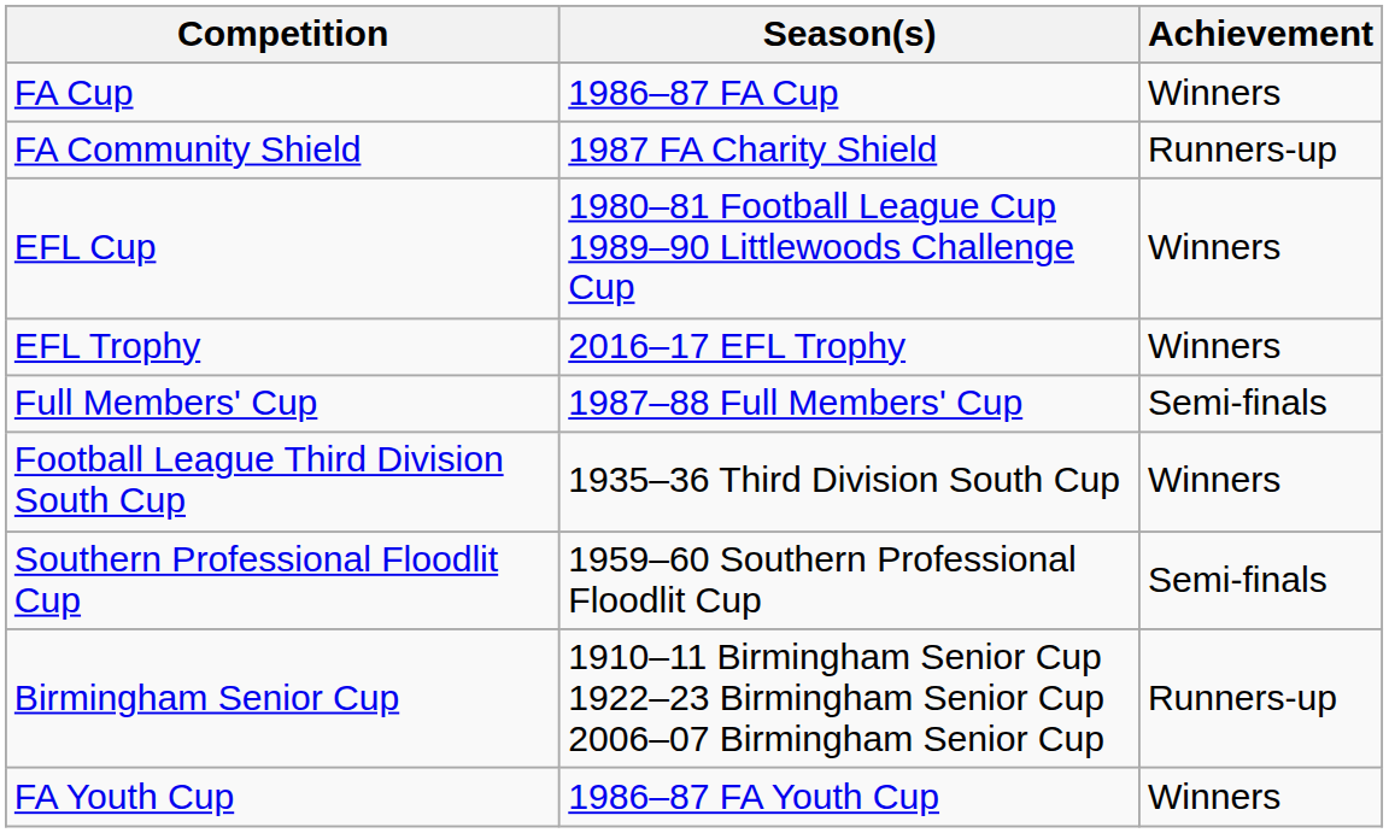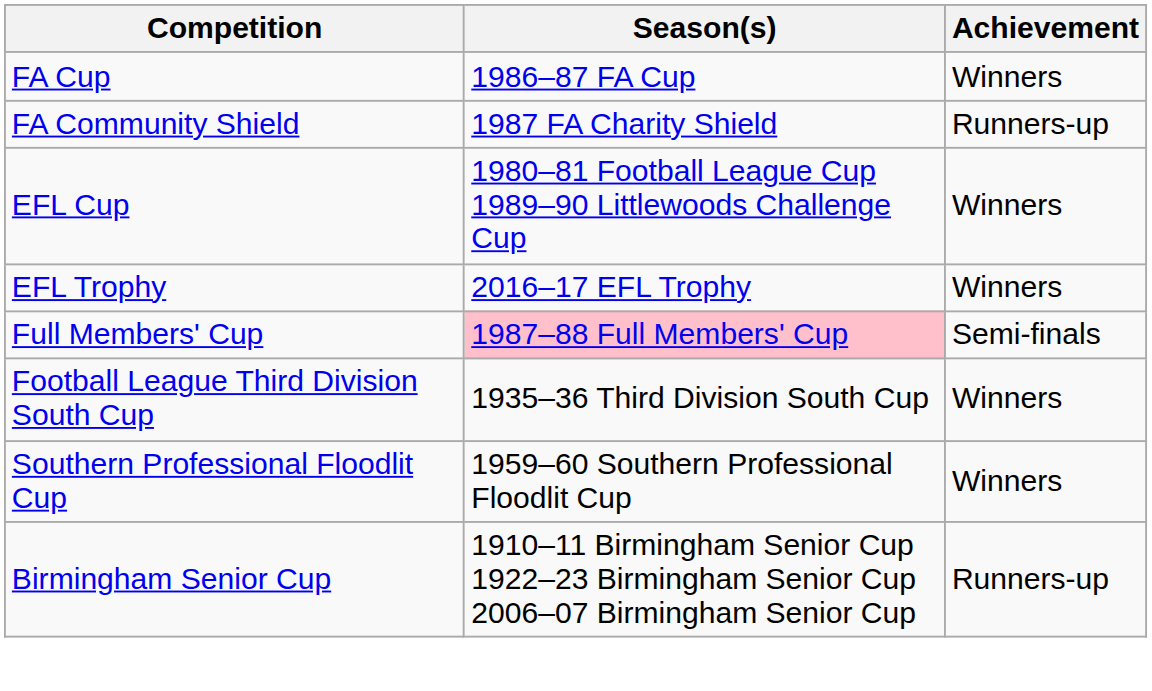Full Members' Cup | Season(s): no background -> pink background
Southern Professional Floodlit Cup | Achievement: Semi-finals -> Winners
- row: FA Youth Cup | 1986–87 FA Youth Cup | Winners
